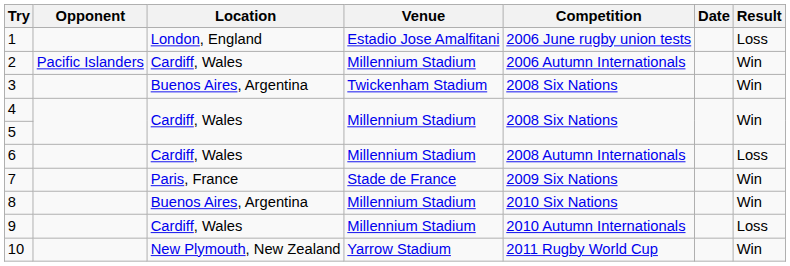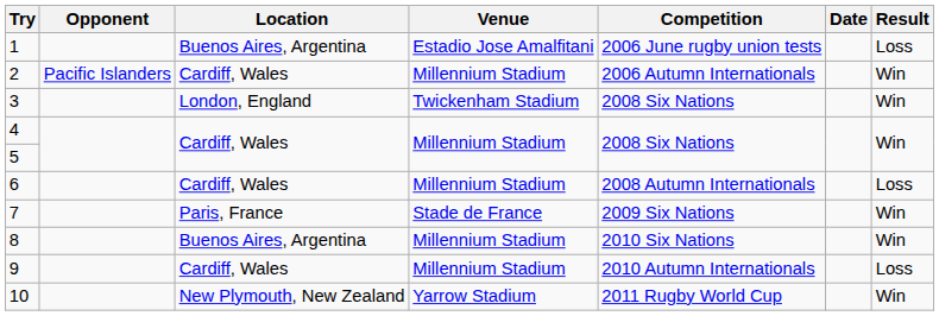1 | Location: London, England -> Buenos Aires, Argentina
3 | Location: Buenos Aires, Argentina -> London, England
